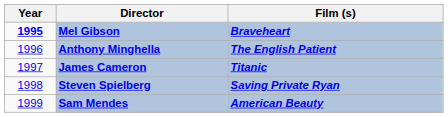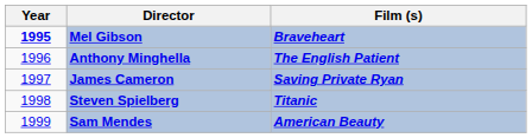James Cameron | Film (s): Titanic -> Saving Private Ryan
Steven Spielberg | Film (s): Saving Private Ryan -> Titanic
